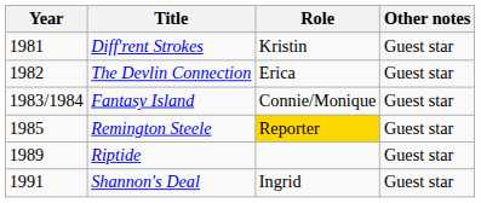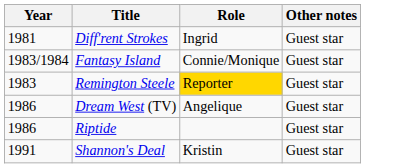Diff'rent Strokes | Role: Kristin -> Ingrid
- row: 1982 | The Devlin Connection | Erica | Guest star
Remington Steele | Year: 1985 -> 1983
+ row: 1986 | Dream West (TV) | Angelique | Guest star
Riptide | Year: 1989 -> 1986
Shannon's Deal | Role: Ingrid -> Kristin
